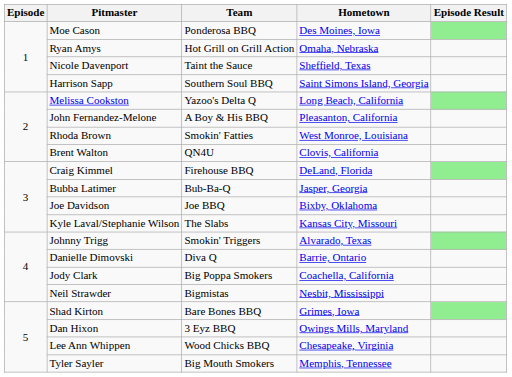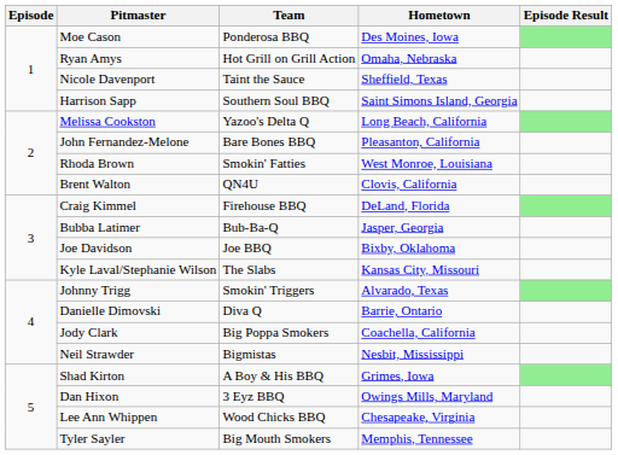John Fernandez-Melone | Team: A Boy & His BBQ -> Bare Bones BBQ
Shad Kirton | Team: Bare Bones BBQ -> A Boy & His BBQ
